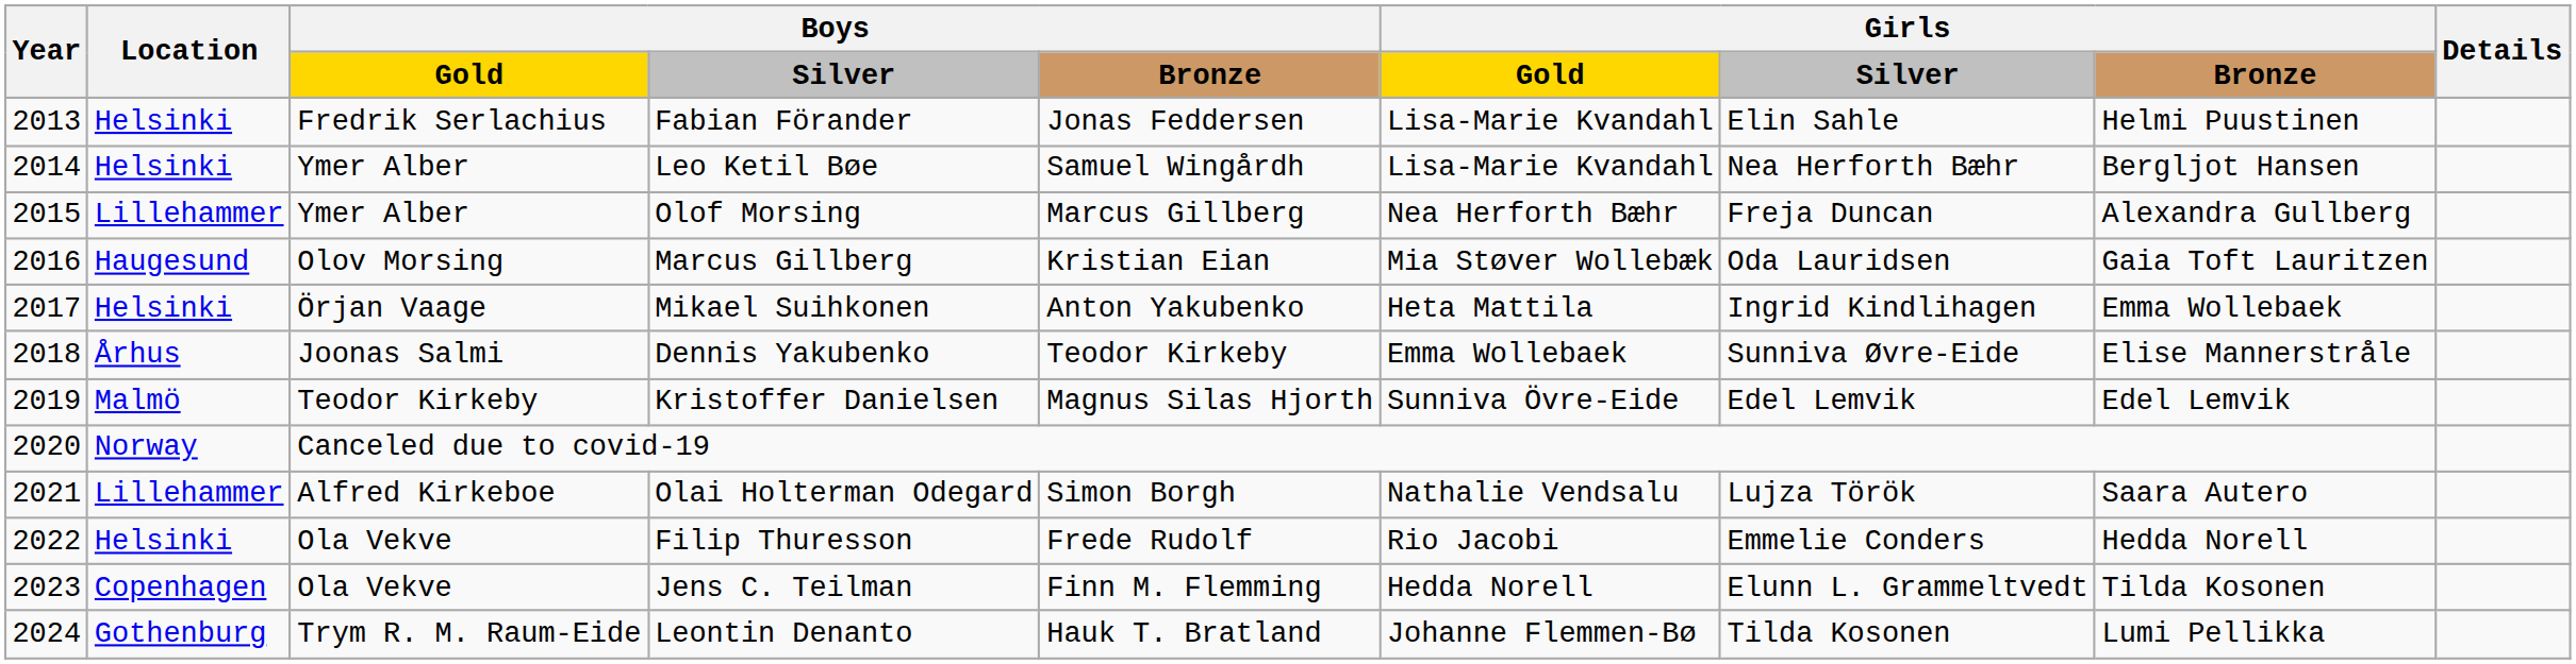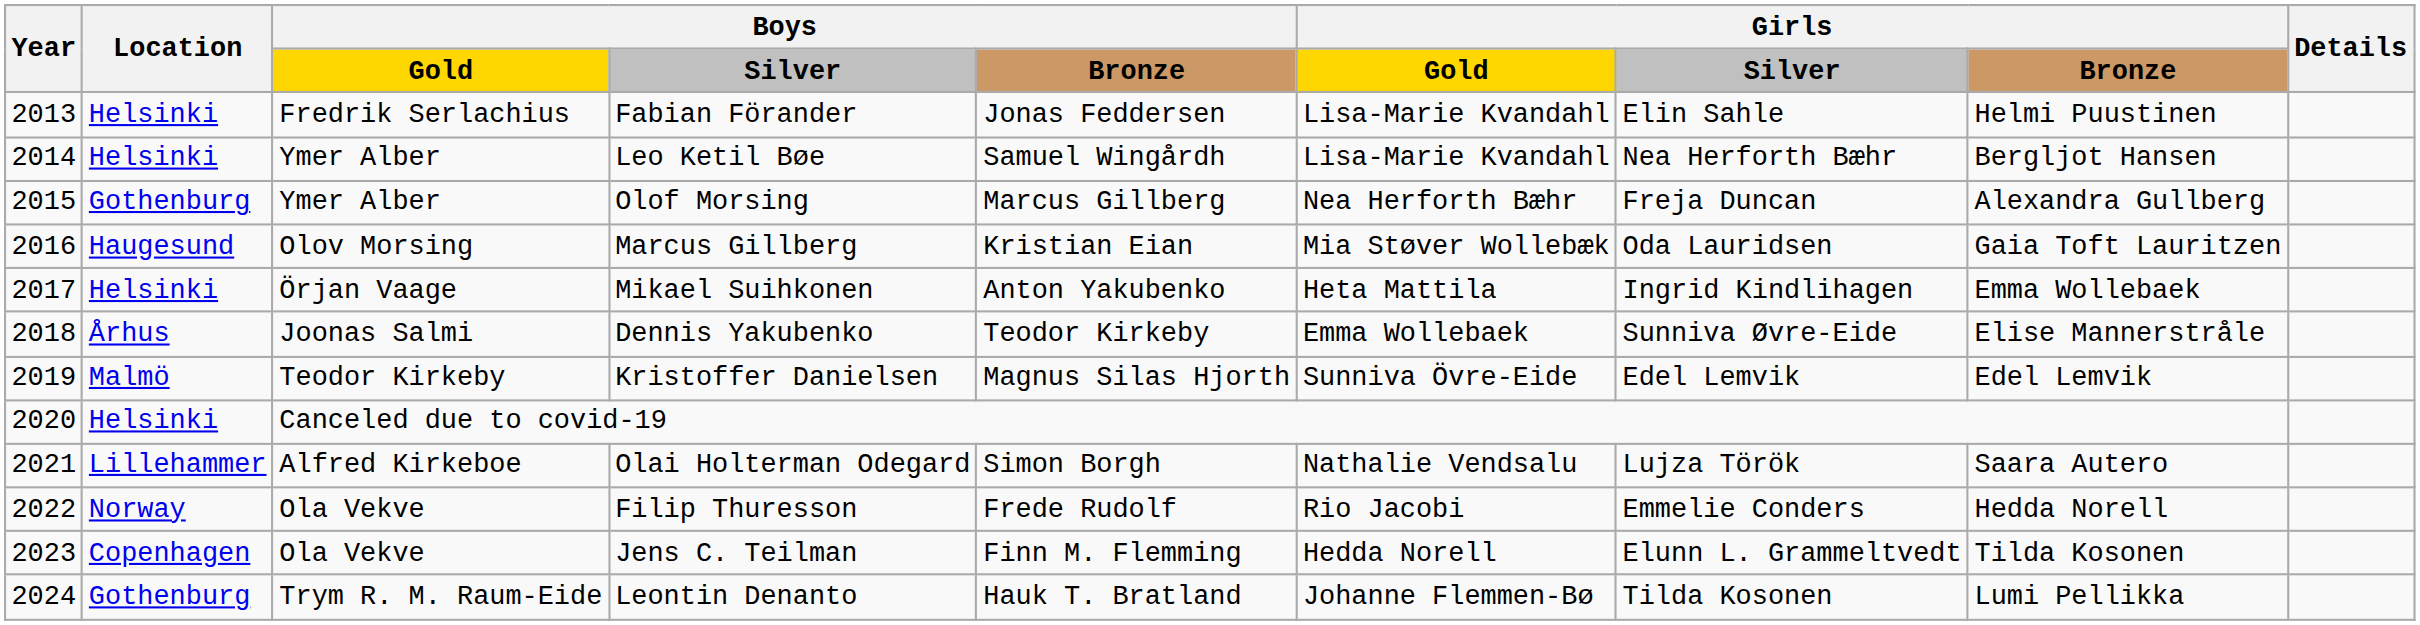Olof Morsing | Location: Lillehammer -> Gothenburg
Canceled due to covid-19 | Location: Norway -> Helsinki
Filip Thuresson | Location: Helsinki -> Norway
